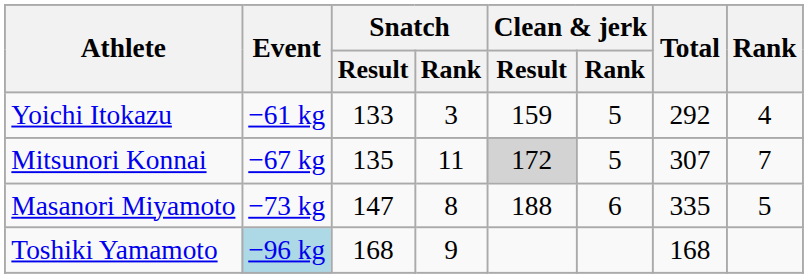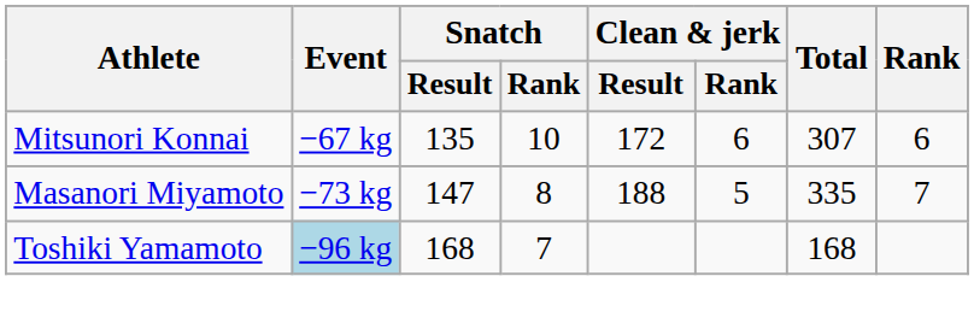- row: Yoichi Itokazu | −61 kg | 133 | 3 | 159 | 5 | 292 | 4
Mitsunori Konnai | Snatch / Rank: 11 -> 10
Mitsunori Konnai | Clean & jerk / Result: lightgrey background -> no background
Mitsunori Konnai | Clean & jerk / Rank: 5 -> 6
Mitsunori Konnai | Rank: 7 -> 6
Masanori Miyamoto | Clean & jerk / Rank: 6 -> 5
Masanori Miyamoto | Rank: 5 -> 7
Toshiki Yamamoto | Snatch / Rank: 9 -> 7
